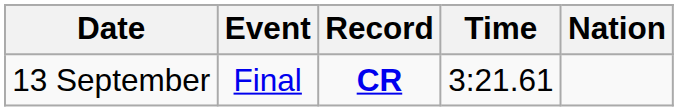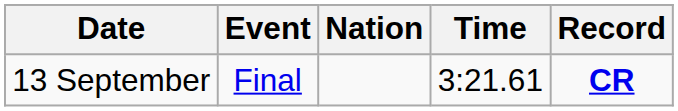columns swapped: Nation <-> Record
